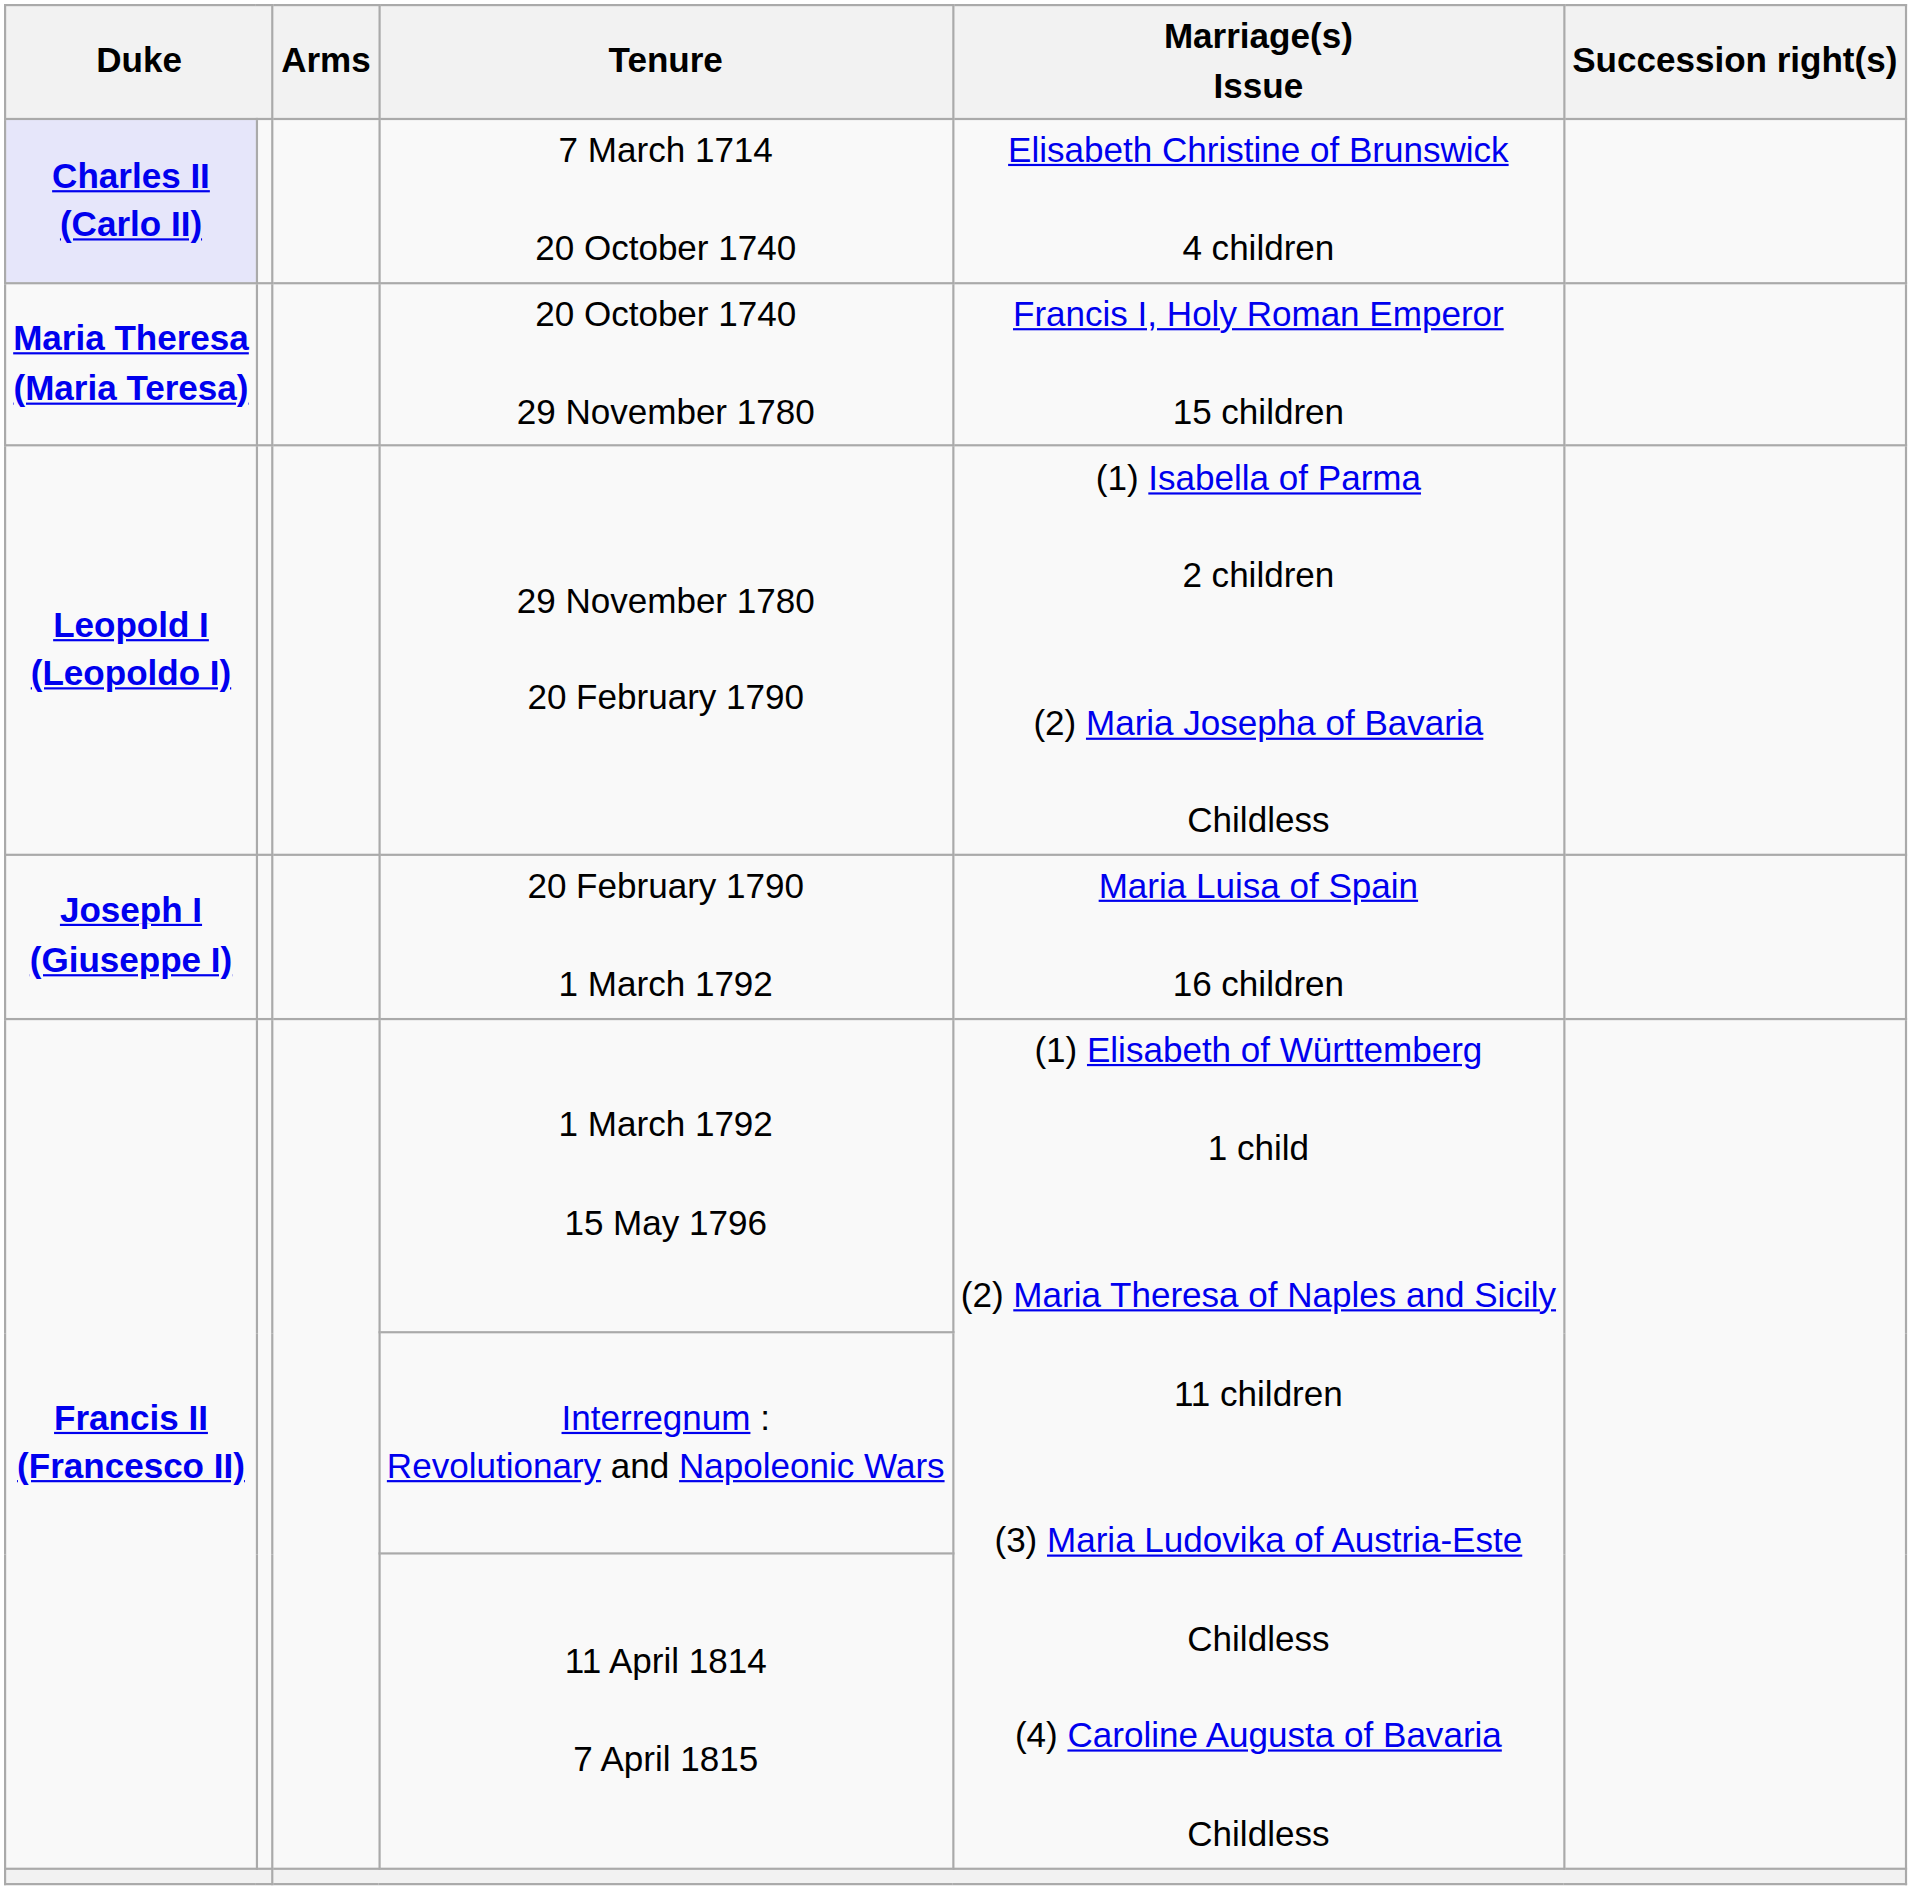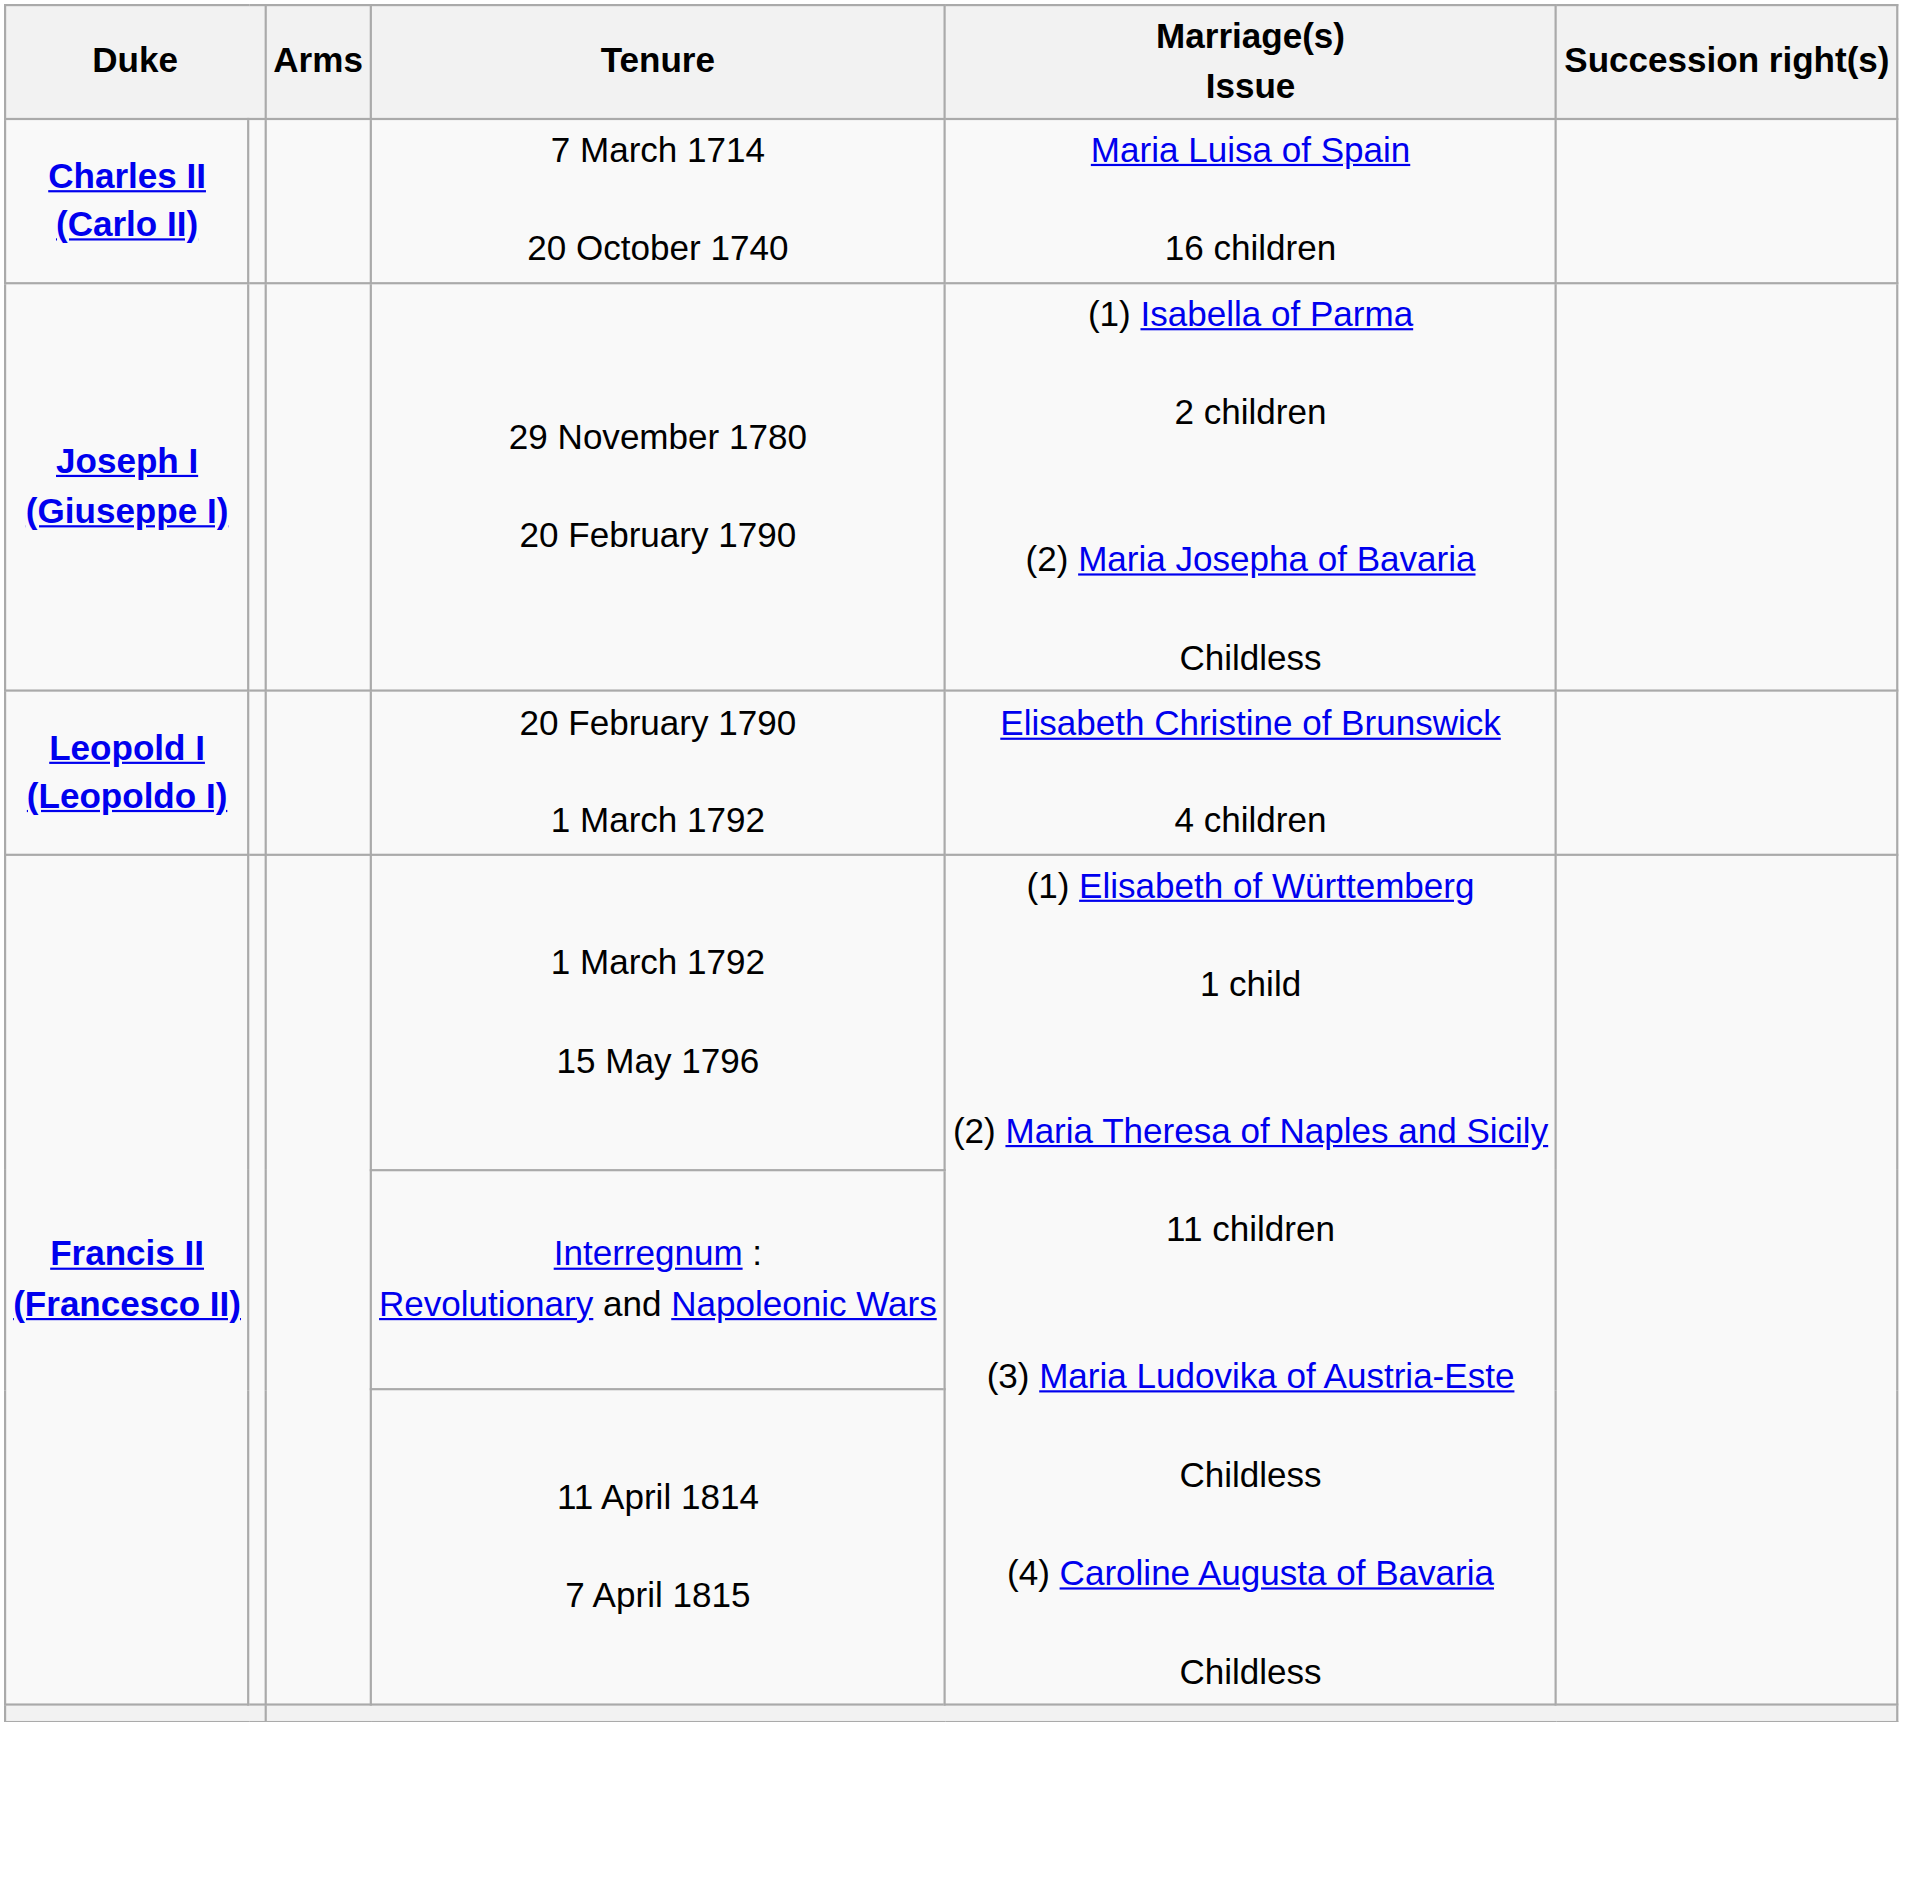7 March 1714 20 October 1740 | column 1: lavender background -> no background
7 March 1714 20 October 1740 | Marriage(s) Issue: Elisabeth Christine of Brunswick 4 children -> Maria Luisa of Spain 16 children
- row: Maria Theresa (Maria Teresa) | 20 October 1740 29 November 1780 | Francis I, Holy Roman Emperor 15 children
29 November 1780 20 February 1790 | column 1: Leopold I (Leopoldo I) -> Joseph I (Giuseppe I)
20 February 1790 1 March 1792 | column 1: Joseph I (Giuseppe I) -> Leopold I (Leopoldo I)
20 February 1790 1 March 1792 | Marriage(s) Issue: Maria Luisa of Spain 16 children -> Elisabeth Christine of Brunswick 4 children
